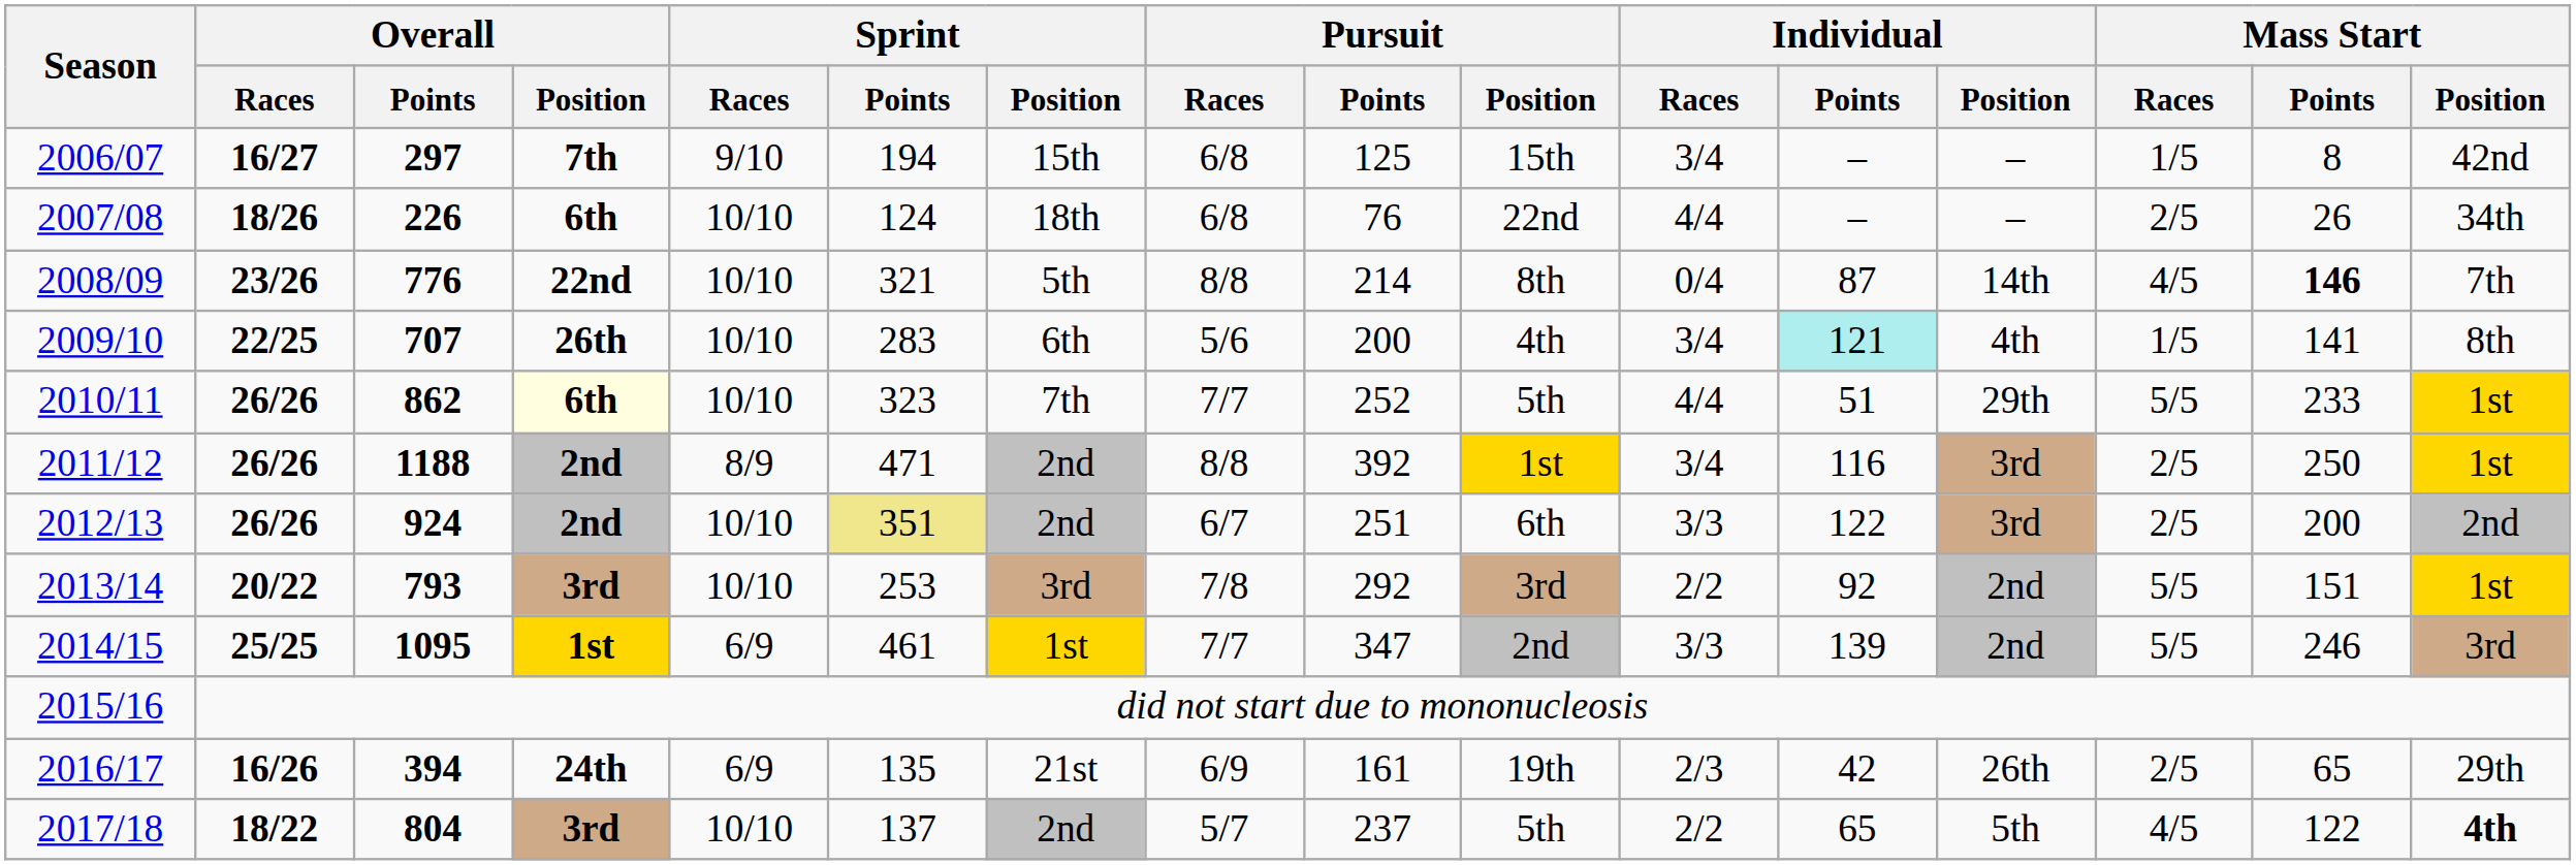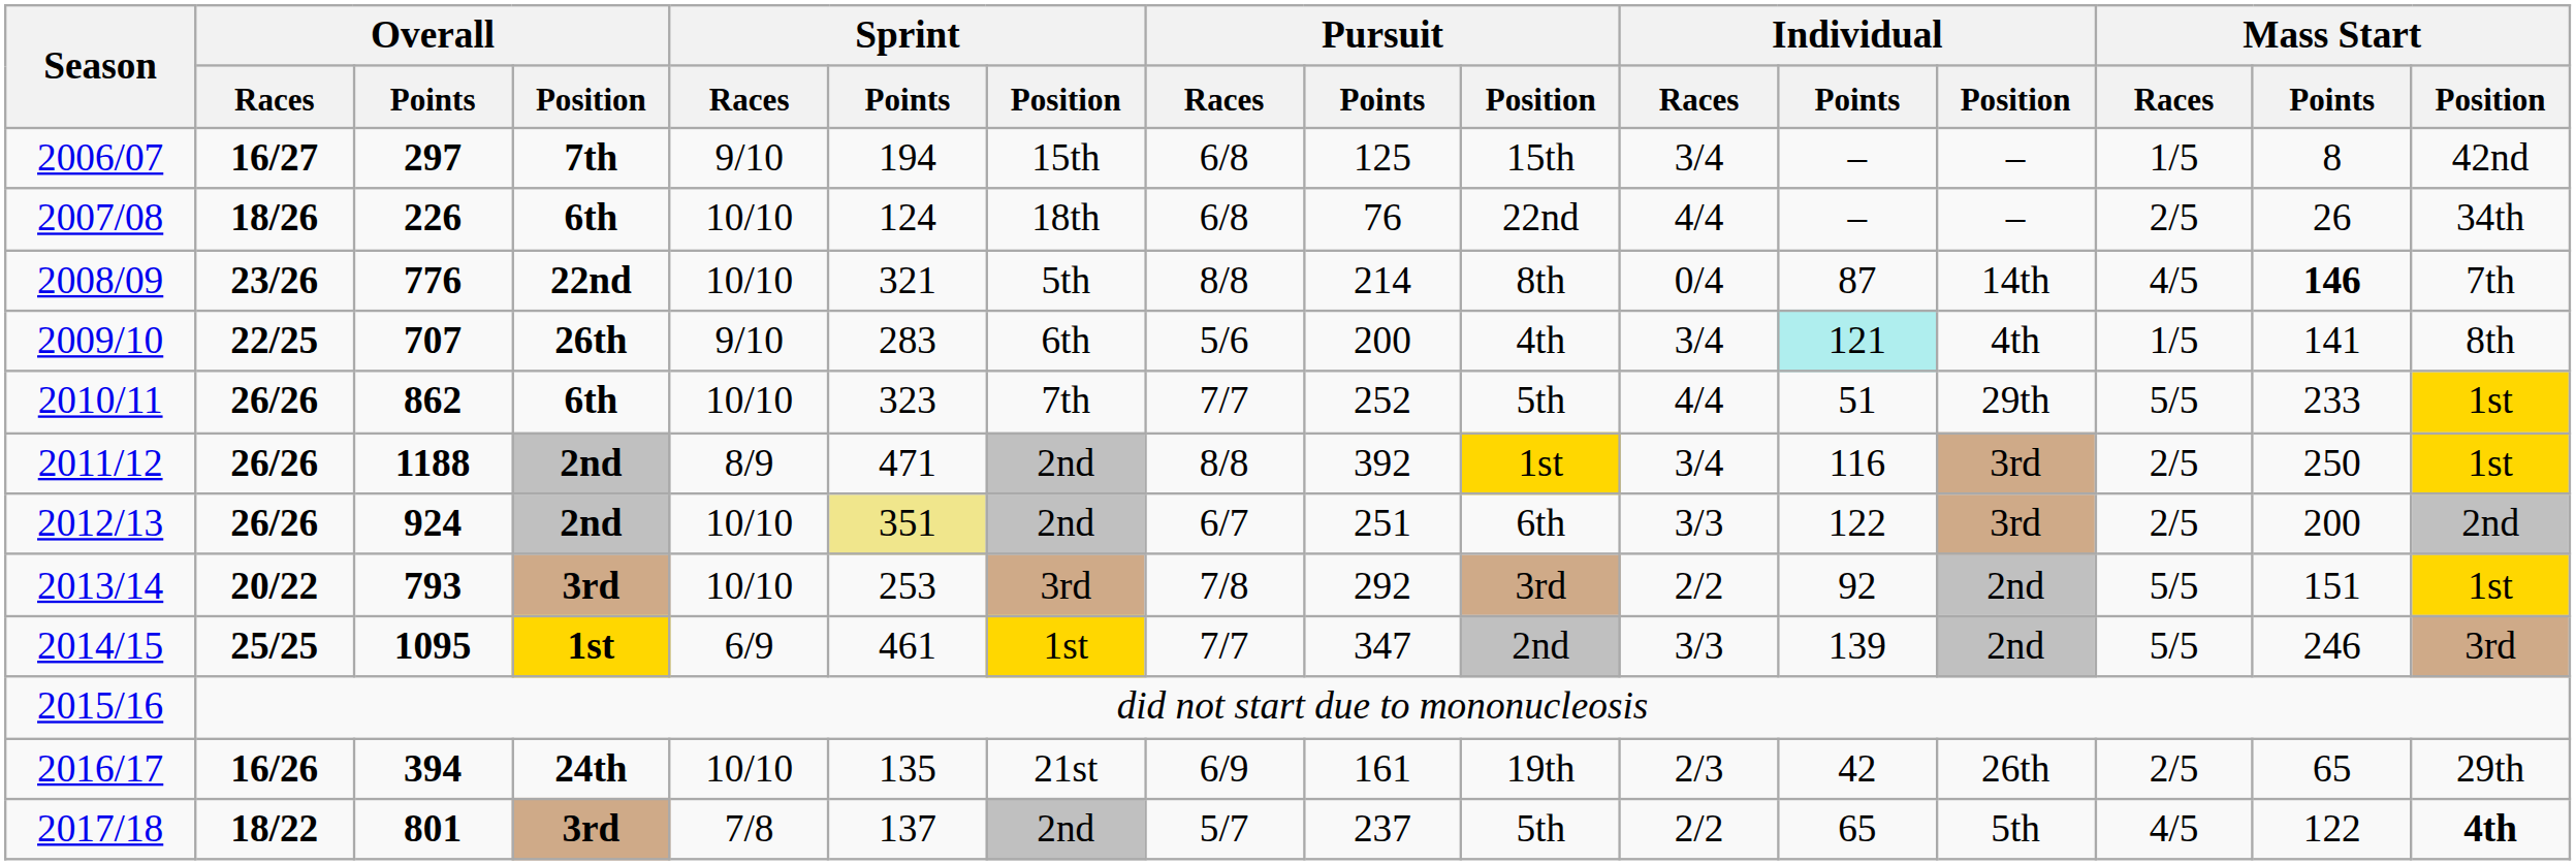2009/10 | Sprint / Races: 10/10 -> 9/10
2010/11 | Overall / Position: lightyellow background -> no background
2016/17 | Sprint / Races: 6/9 -> 10/10
2017/18 | Overall / Points: 804 -> 801
2017/18 | Sprint / Races: 10/10 -> 7/8
